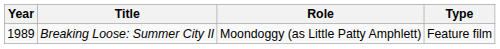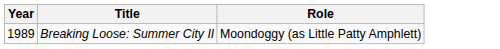- column: Type | Feature film
